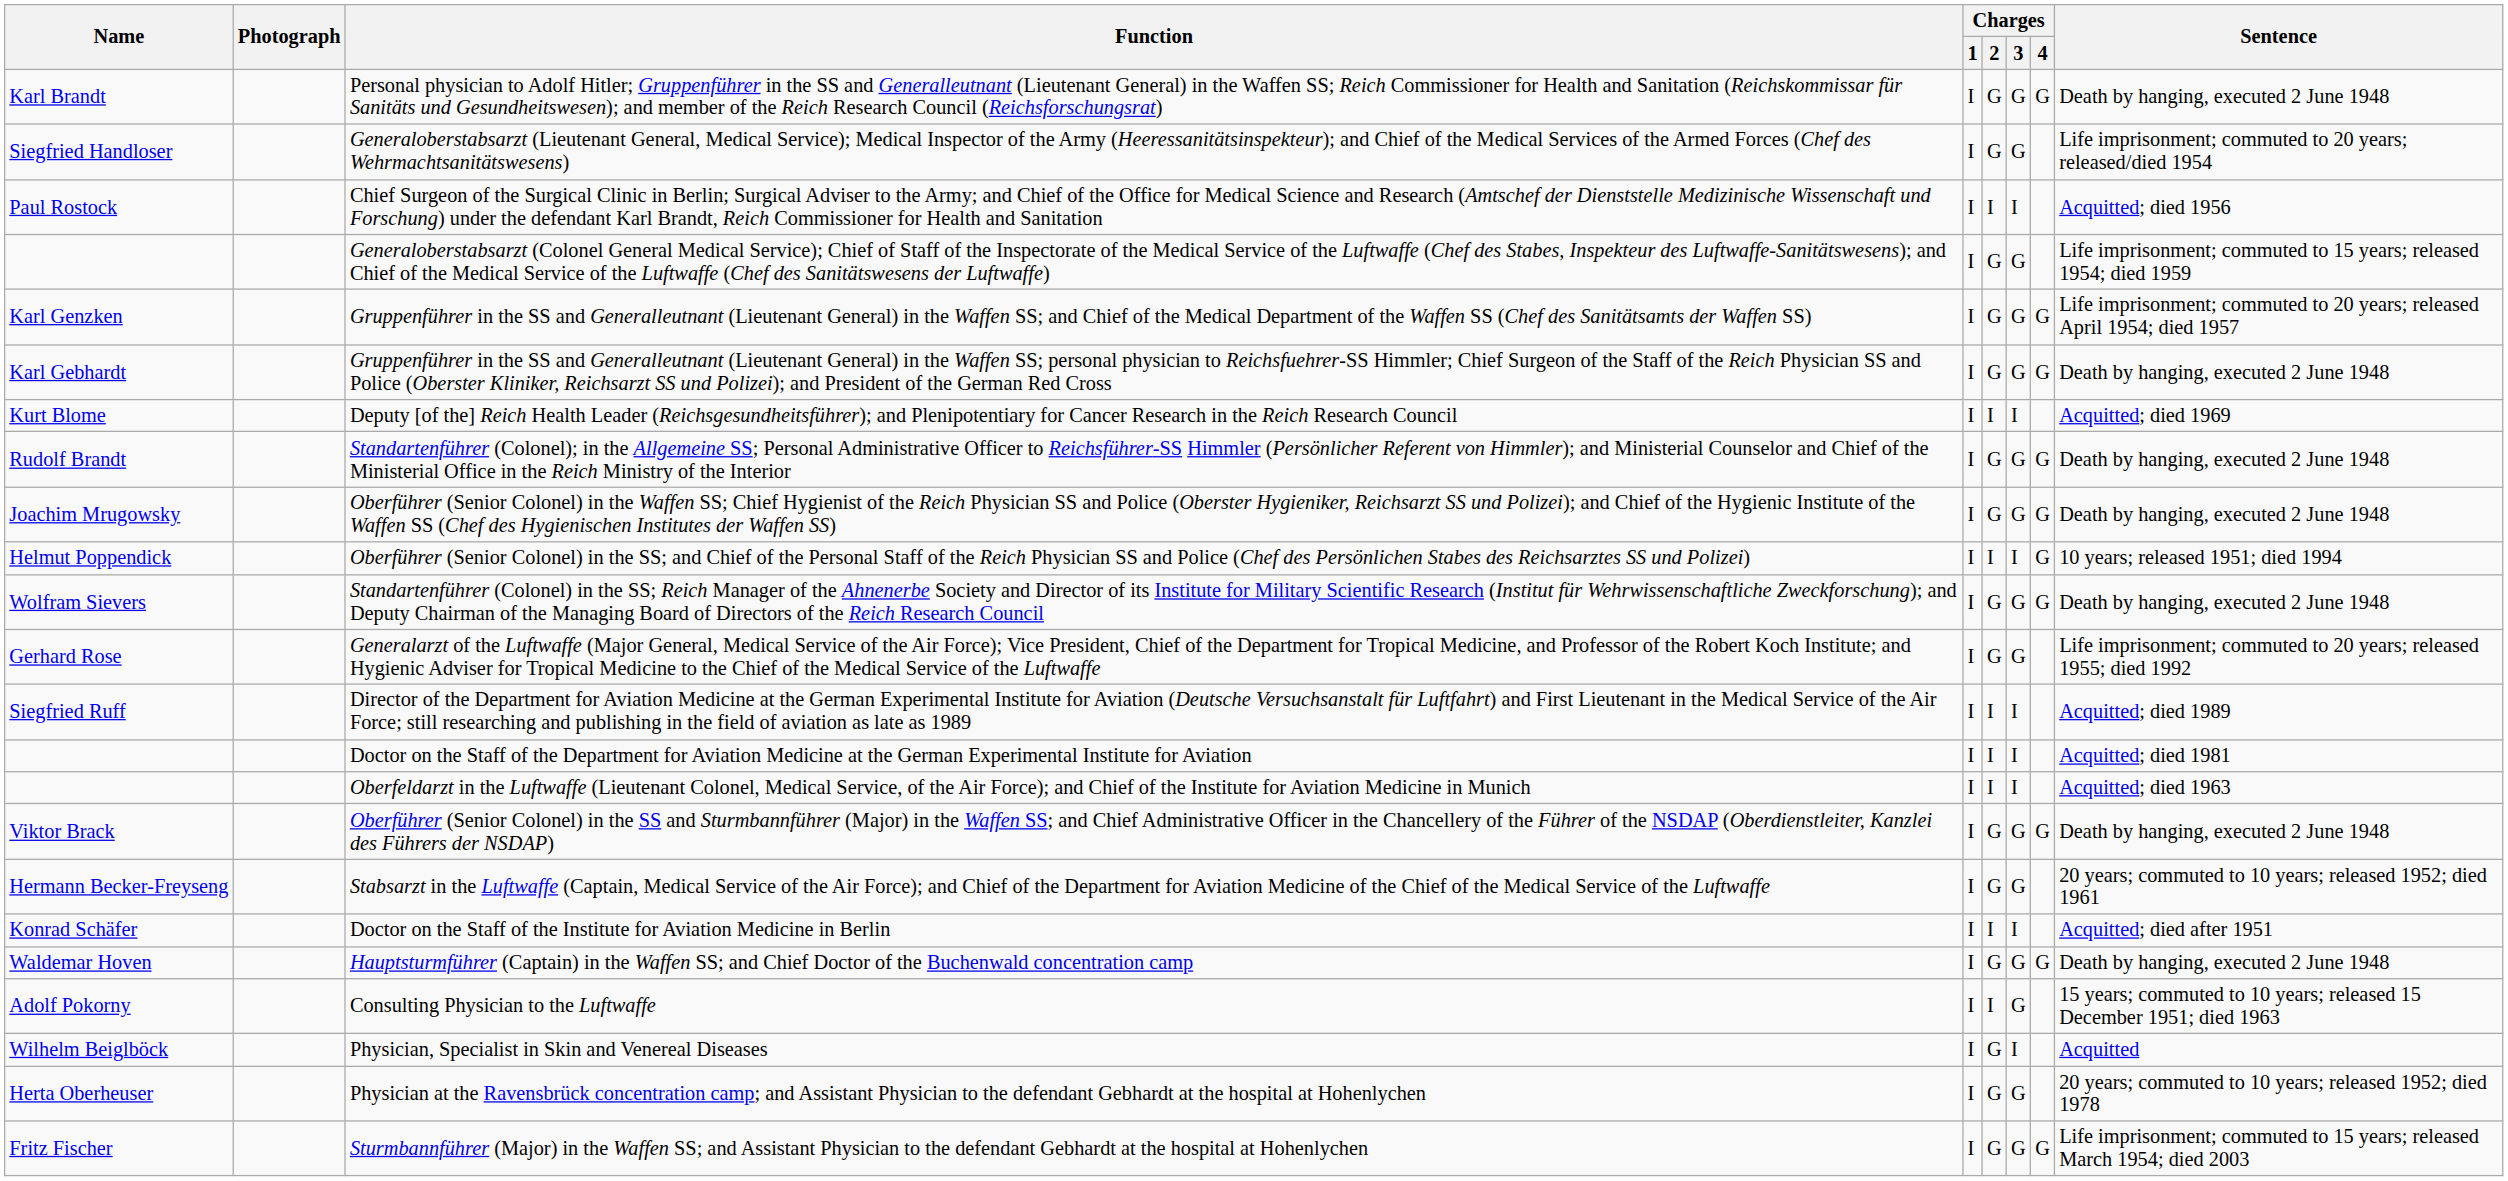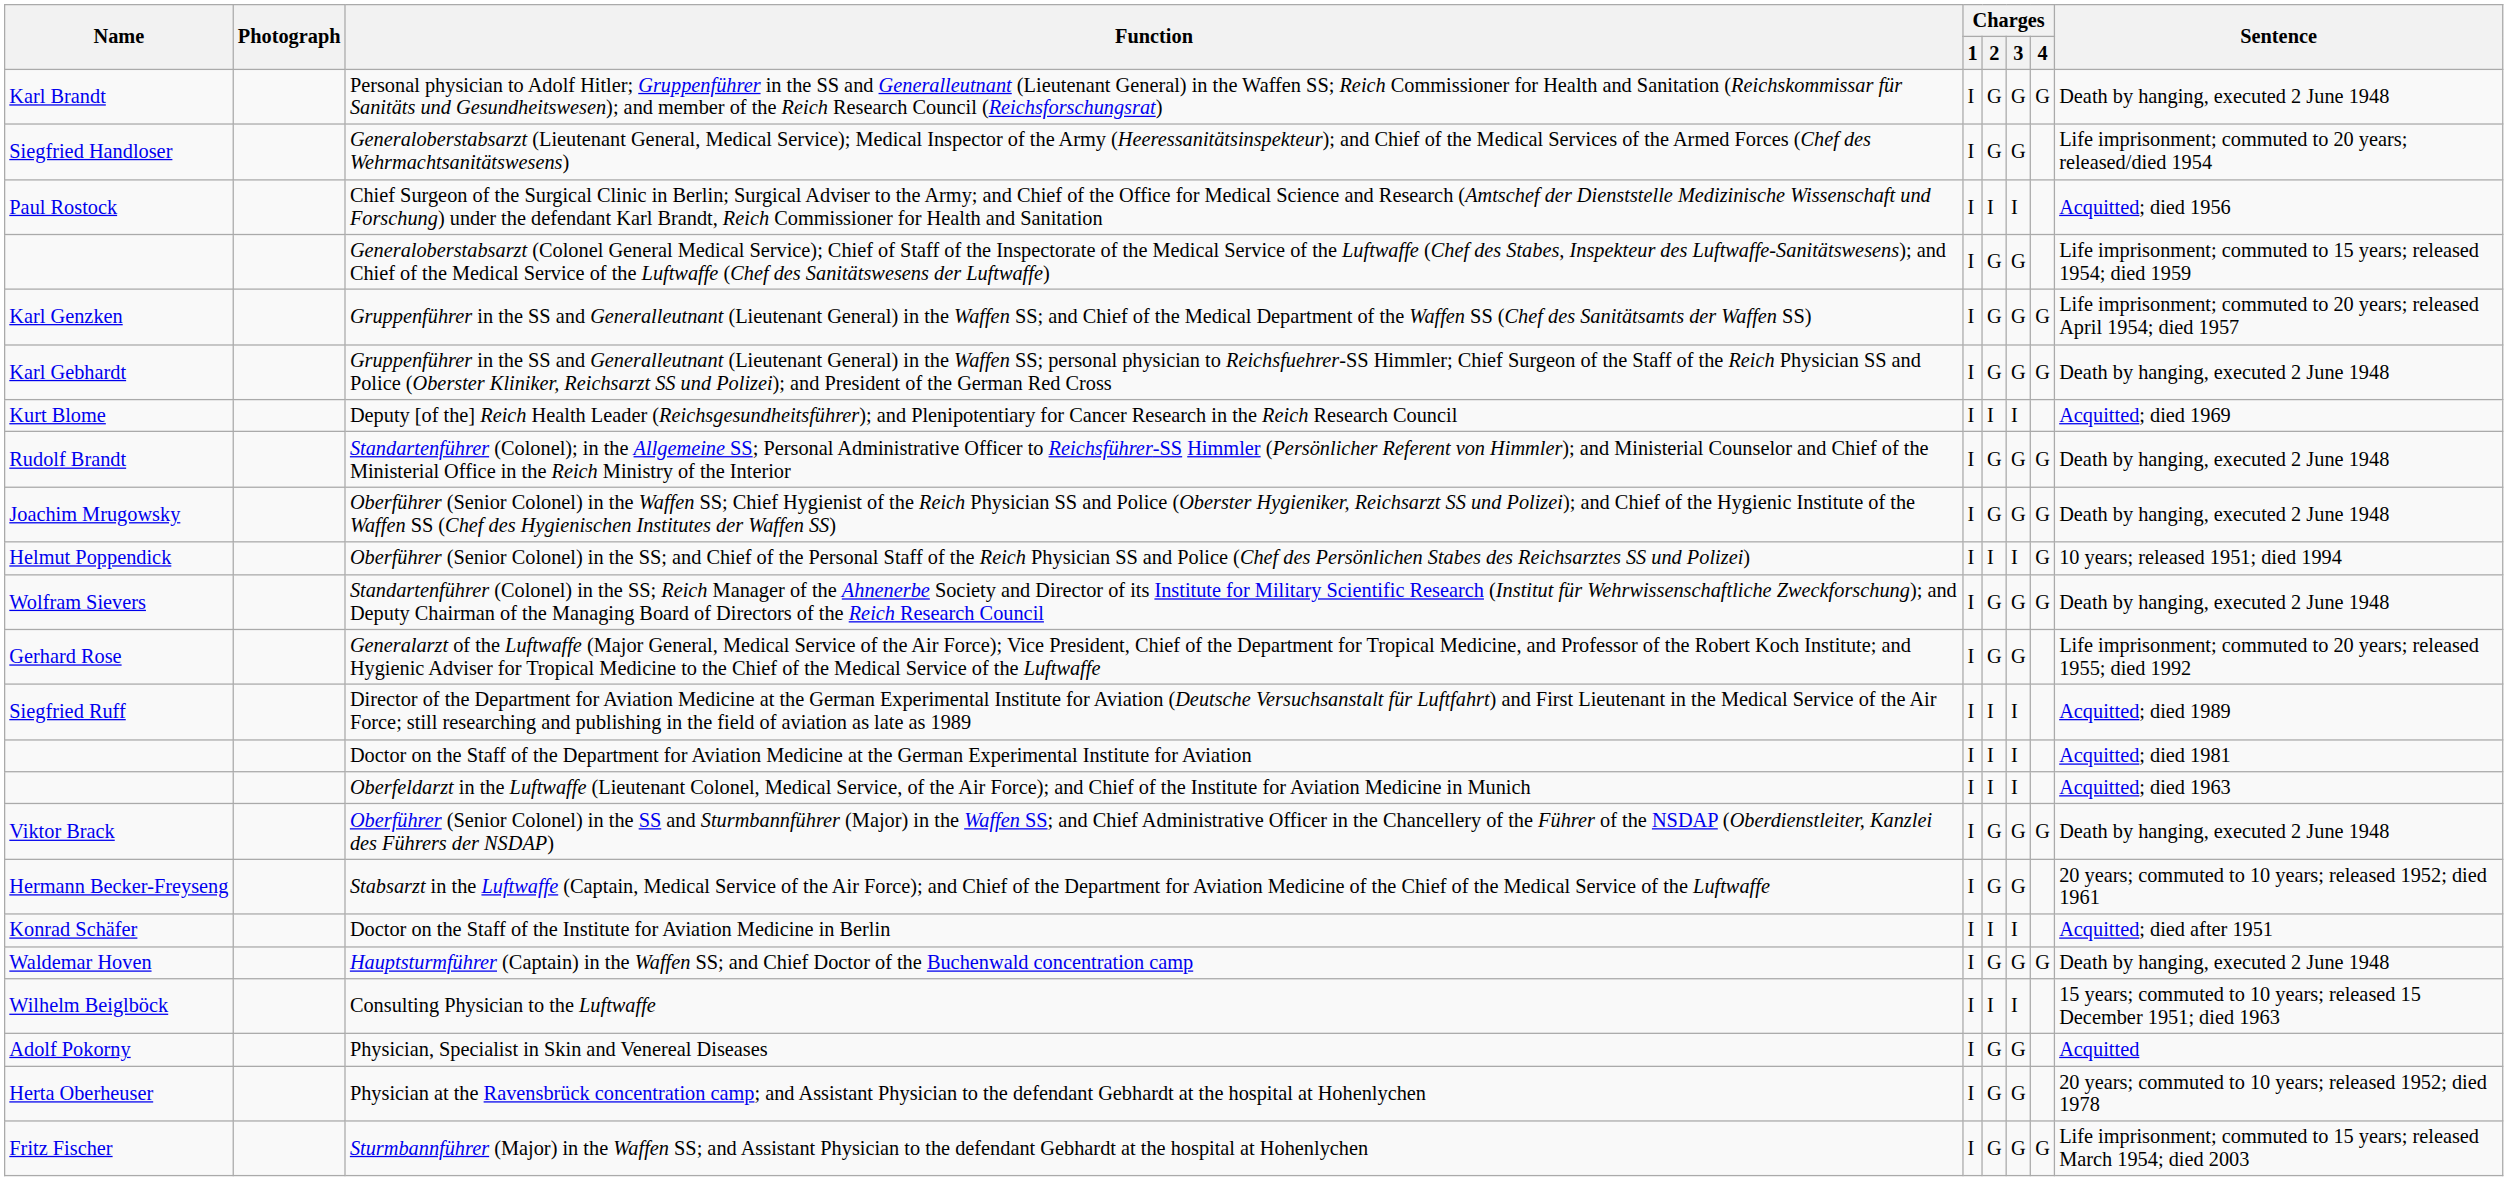Consulting Physician to the Luftwaffe | Name: Adolf Pokorny -> Wilhelm Beiglböck
Consulting Physician to the Luftwaffe | Charges / 3: G -> I
Physician, Specialist in Skin and Venereal Diseases | Name: Wilhelm Beiglböck -> Adolf Pokorny
Physician, Specialist in Skin and Venereal Diseases | Charges / 3: I -> G
